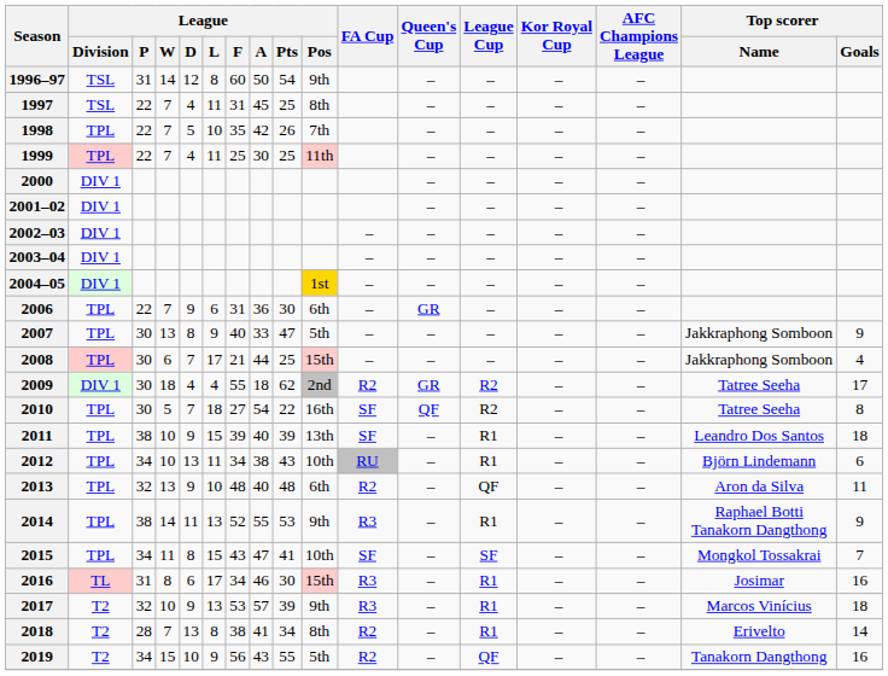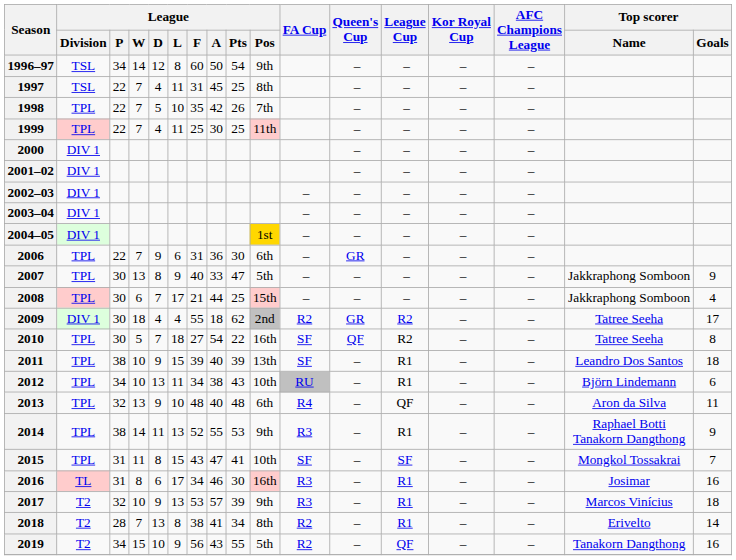1996–97 | League / P: 31 -> 34
2013 | FA Cup: R2 -> R4
2015 | League / P: 34 -> 31
2016 | League / Pos: 15th -> 16th
